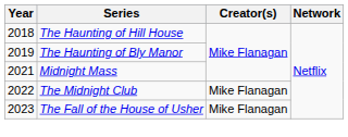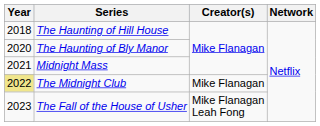The Haunting of Bly Manor | Year: 2019 -> 2020
The Midnight Club | Year: no background -> khaki background
The Fall of the House of Usher | Creator(s): Mike Flanagan -> Mike Flanagan Leah Fong
